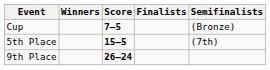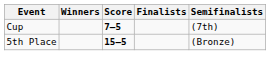Cup | Semifinalists: (Bronze) -> (7th)
5th Place | Semifinalists: (7th) -> (Bronze)
- row: 9th Place | 26–24
